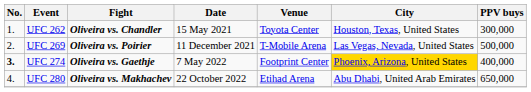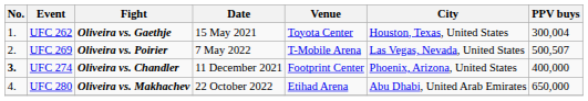UFC 262 | Fight: Oliveira vs. Chandler -> Oliveira vs. Gaethje
UFC 262 | PPV buys: 300,000 -> 300,004
UFC 269 | Date: 11 December 2021 -> 7 May 2022
UFC 269 | PPV buys: 500,000 -> 500,507
UFC 274 | Fight: Oliveira vs. Gaethje -> Oliveira vs. Chandler
UFC 274 | Date: 7 May 2022 -> 11 December 2021
UFC 274 | City: gold background -> no background
